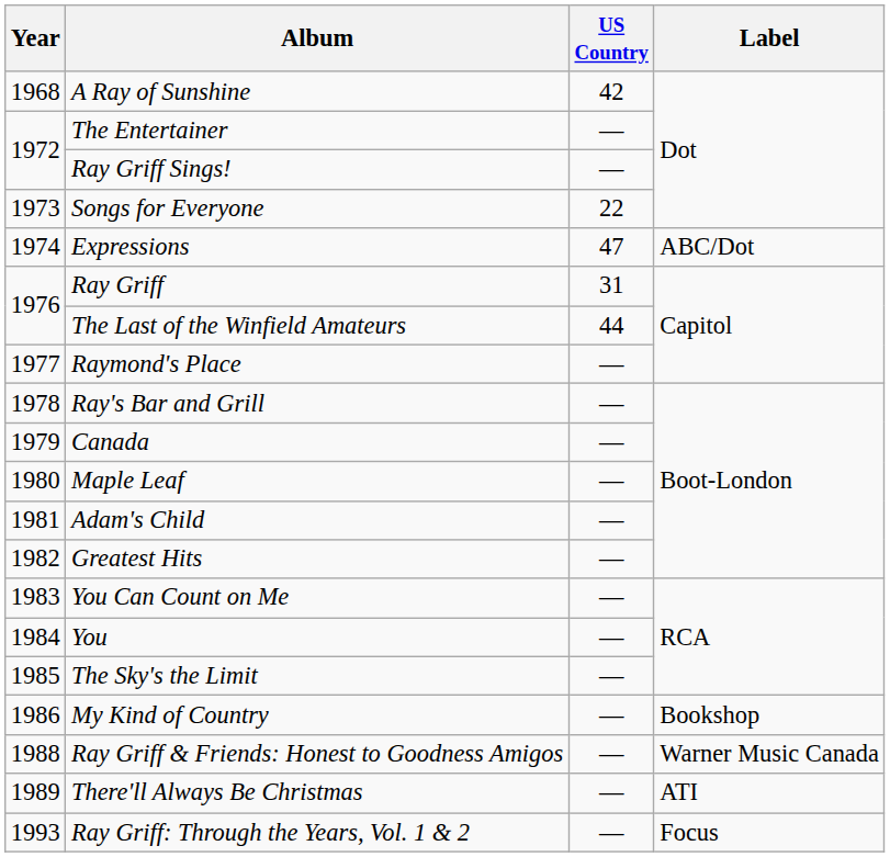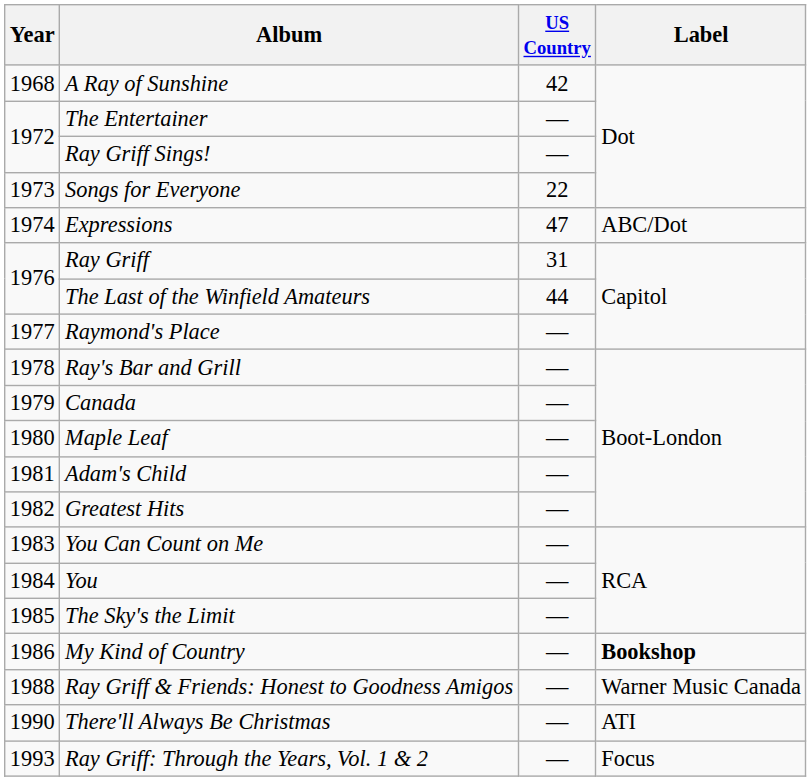My Kind of Country | Label: normal -> bold
There'll Always Be Christmas | Year: 1989 -> 1990
